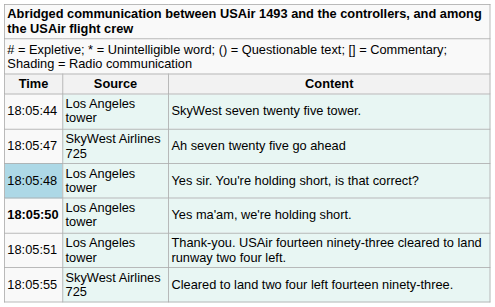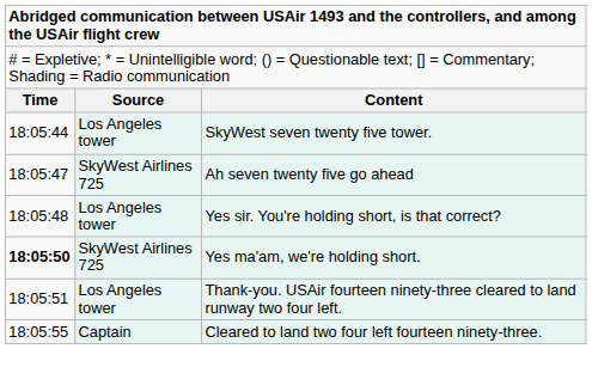Yes sir. You're holding short, is that correct? | column 1: lightblue background -> no background
Yes ma'am, we're holding short. | column 2: Los Angeles tower -> SkyWest Airlines 725
Cleared to land two four left fourteen ninety-three. | column 2: SkyWest Airlines 725 -> Captain
